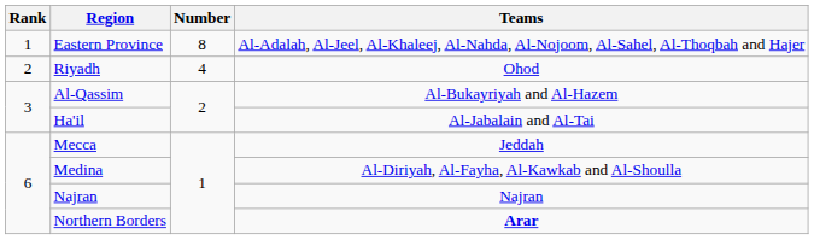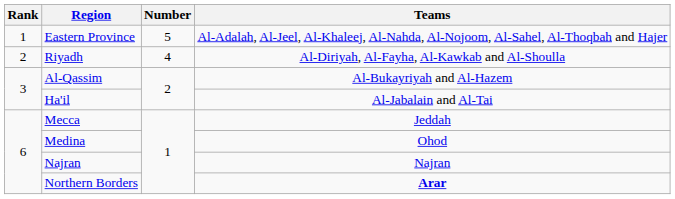Eastern Province | Number: 8 -> 5
Riyadh | Teams: Ohod -> Al-Diriyah, Al-Fayha, Al-Kawkab and Al-Shoulla
Medina | Teams: Al-Diriyah, Al-Fayha, Al-Kawkab and Al-Shoulla -> Ohod
